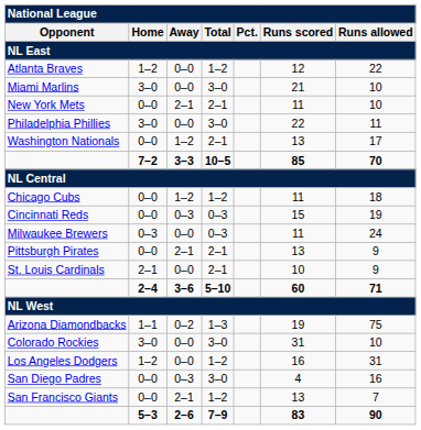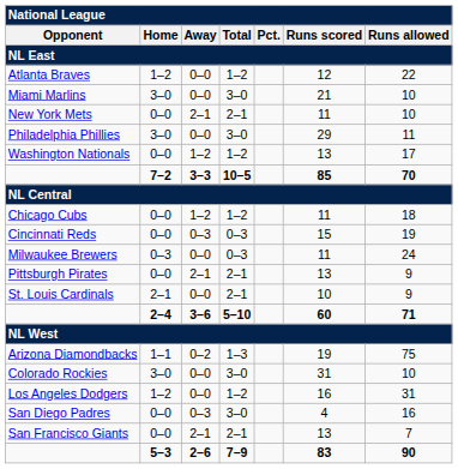Philadelphia Phillies | Runs scored: 22 -> 29
Washington Nationals | Total: 2–1 -> 1–2
San Francisco Giants | Total: 1–2 -> 2–1
